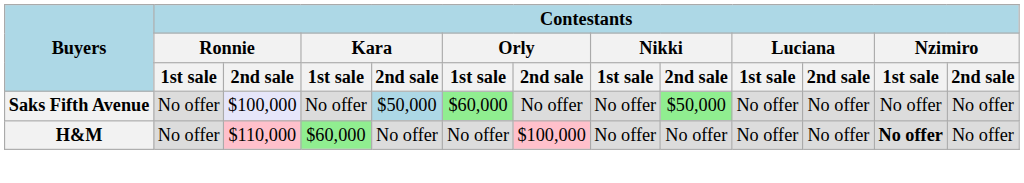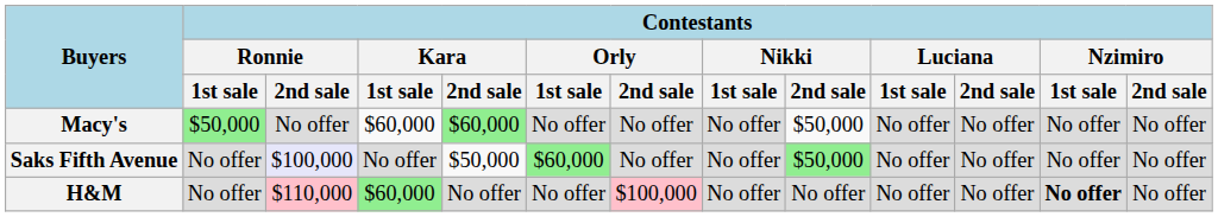+ row: Macy's | $50,000 | No offer | $60,000 | $60,000 | No offer | No offer | No offer | $50,000 | No offer | No offer | No offer | No offer
Saks Fifth Avenue | Contestants / Kara / 2nd sale: lightblue background -> no background
